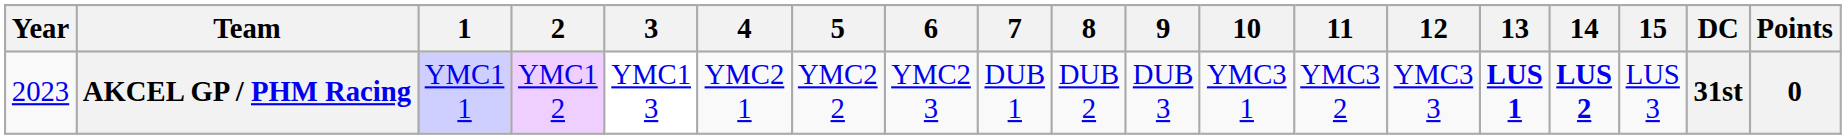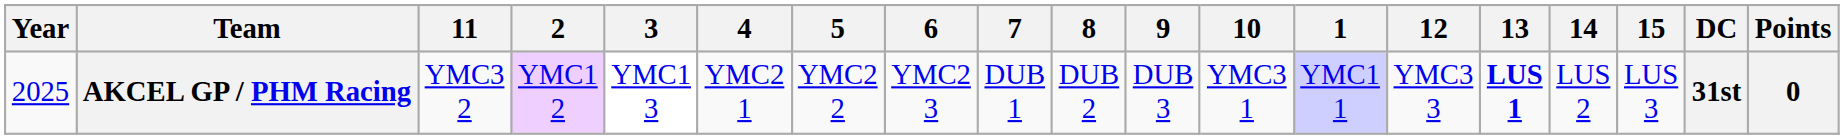columns swapped: 1 <-> 11
AKCEL GP / PHM Racing | Year: 2023 -> 2025
AKCEL GP / PHM Racing | 14: bold -> normal
